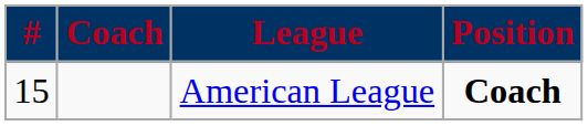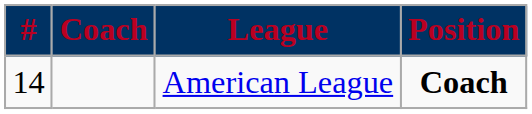American League | #: 15 -> 14
